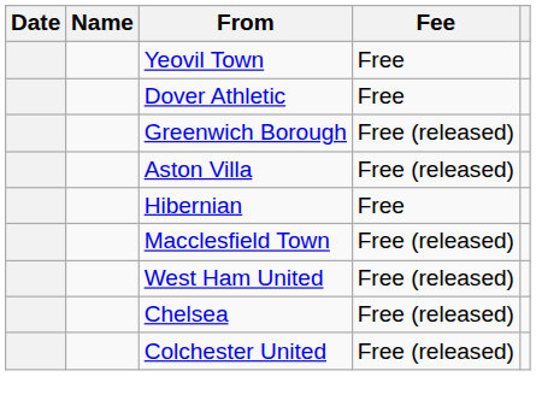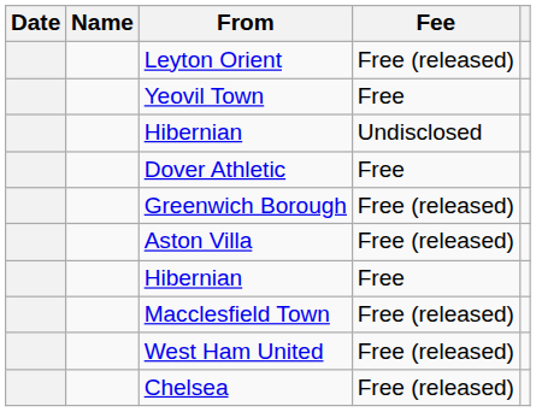+ row: Leyton Orient | Free (released)
+ row: Hibernian | Undisclosed
- row: Colchester United | Free (released)
